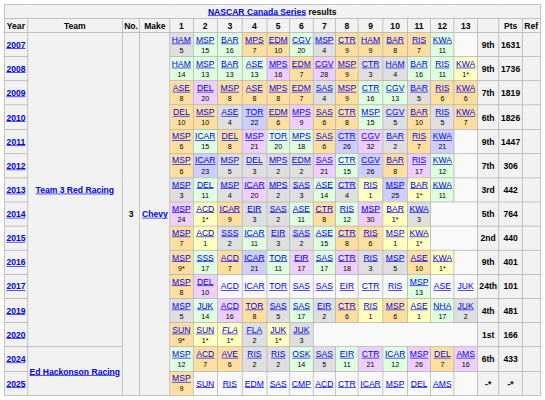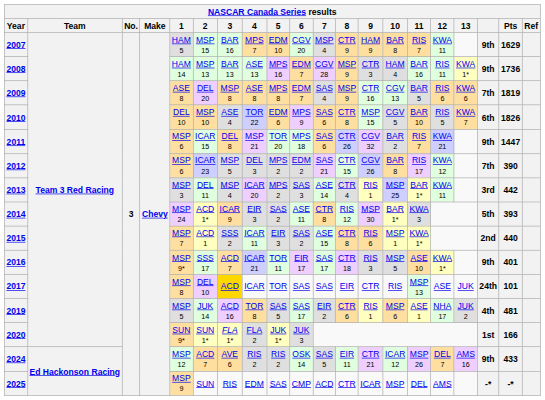2007 | Pts: 1631 -> 1629
2012 | Pts: 306 -> 390
2014 | Pts: 764 -> 393
2017 | 3: no background -> gold background
2024 | column 18: 6th -> 9th
